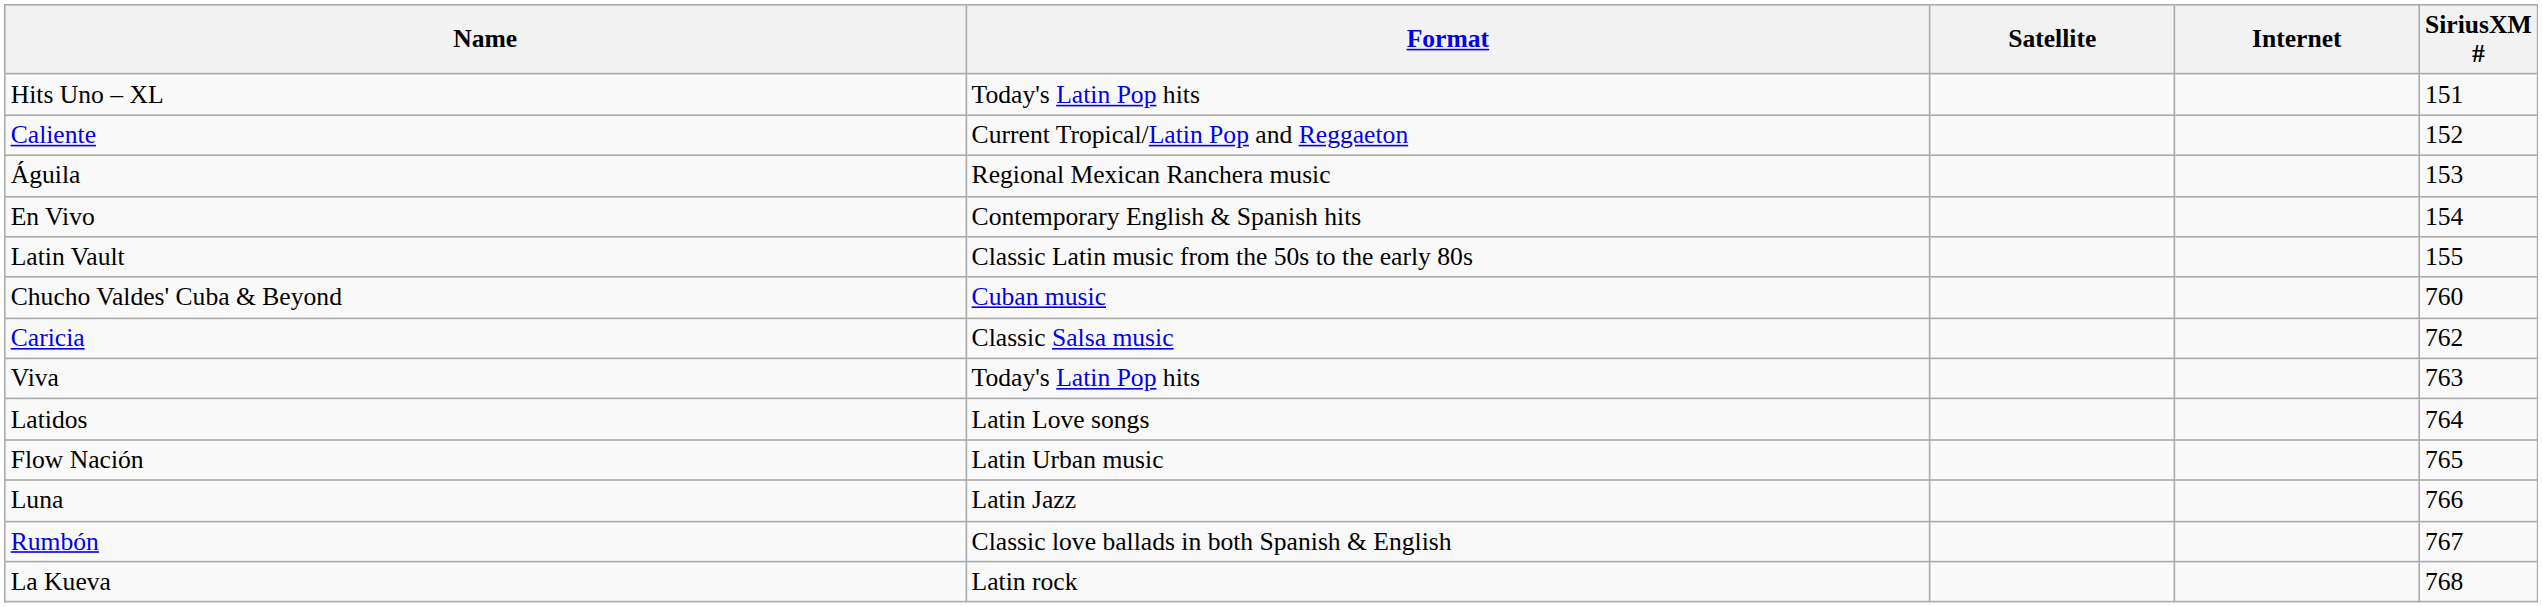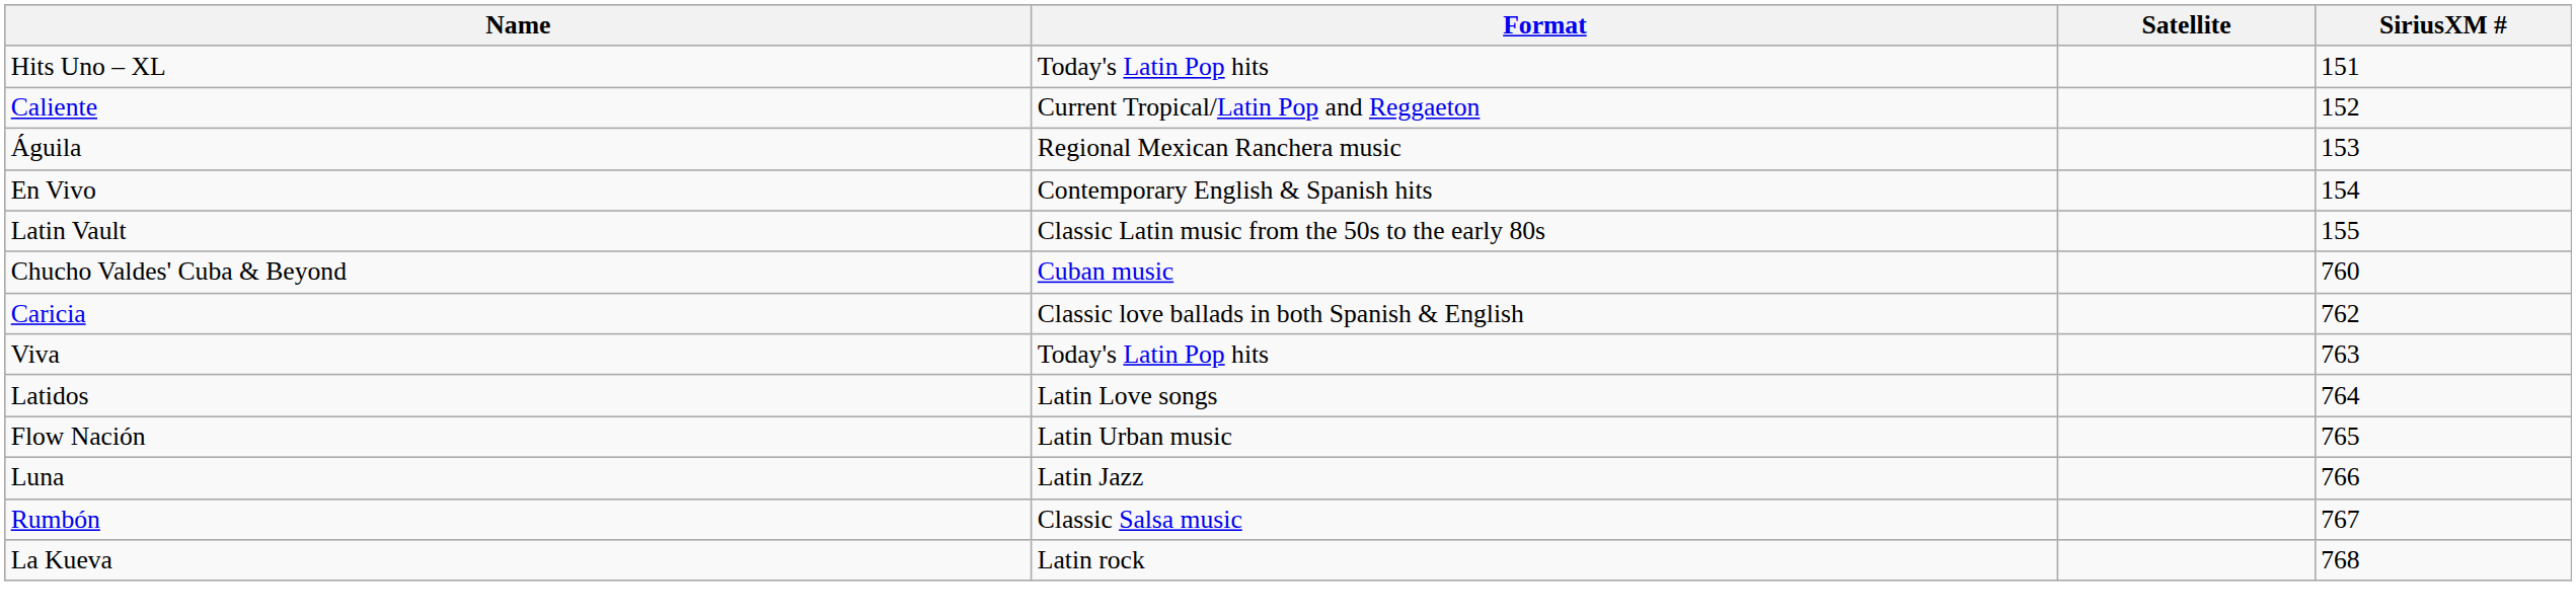- column: Internet
Caricia | Format: Classic Salsa music -> Classic love ballads in both Spanish & English
Rumbón | Format: Classic love ballads in both Spanish & English -> Classic Salsa music
